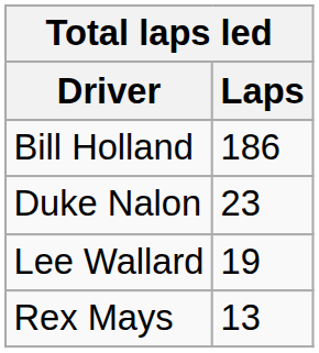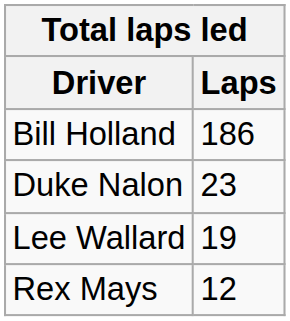Rex Mays | Laps: 13 -> 12
